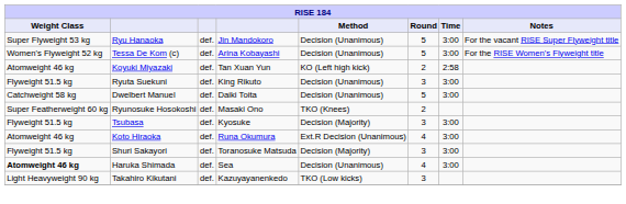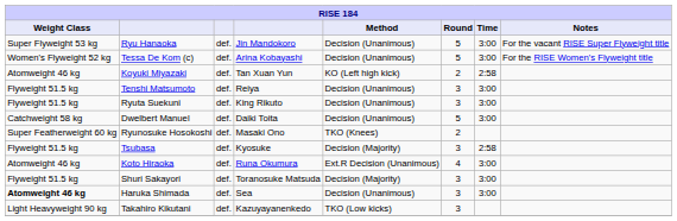+ row: Flyweight 51.5 kg | Tenshi Matsumoto | def. | Reiya | Decision (Unanimous) | 3 | 3:00
Tsubasa | Time: 3:00 -> 2:58
Haruka Shimada | Round: 4 -> 3
